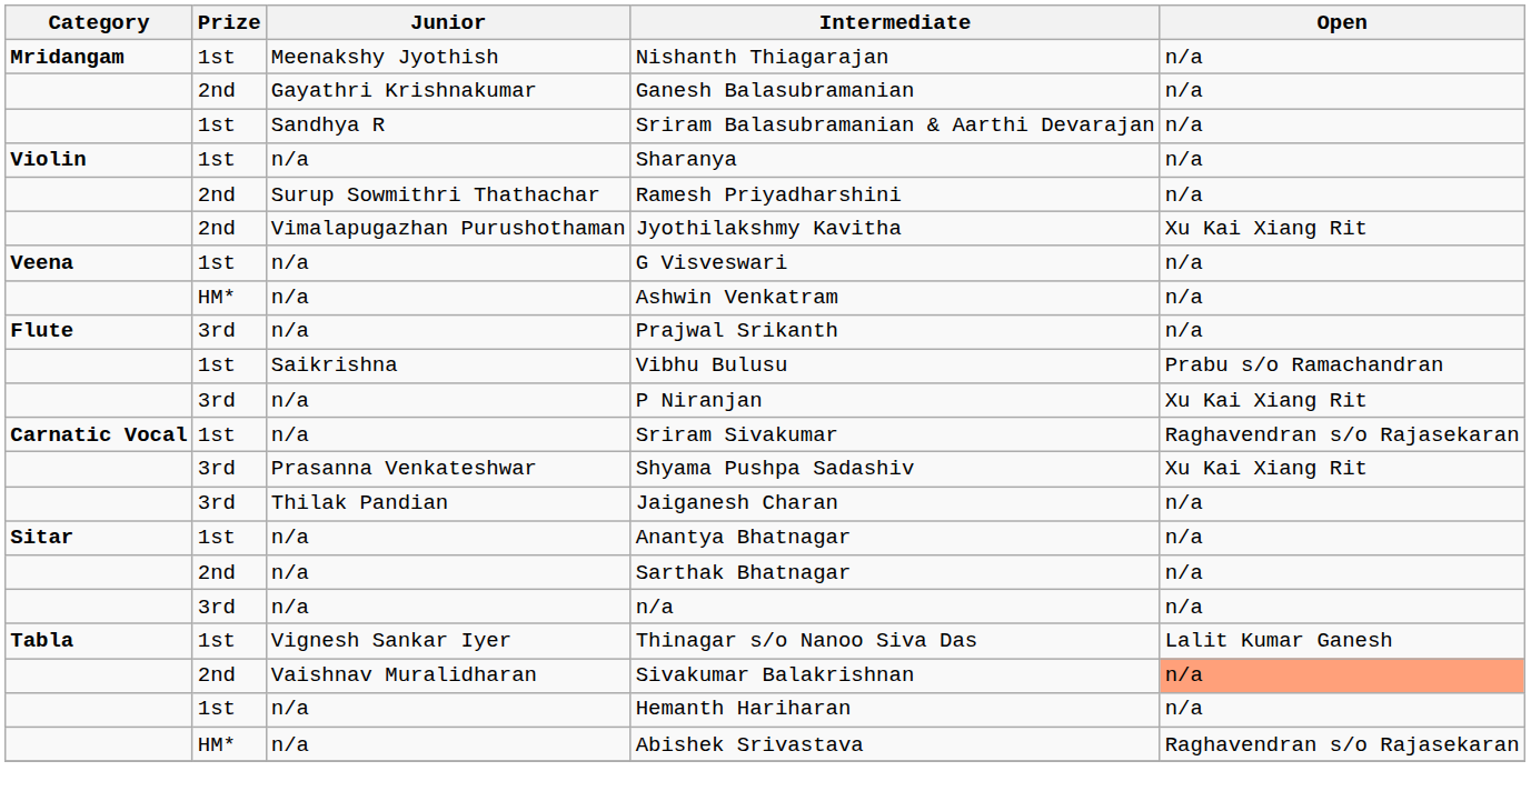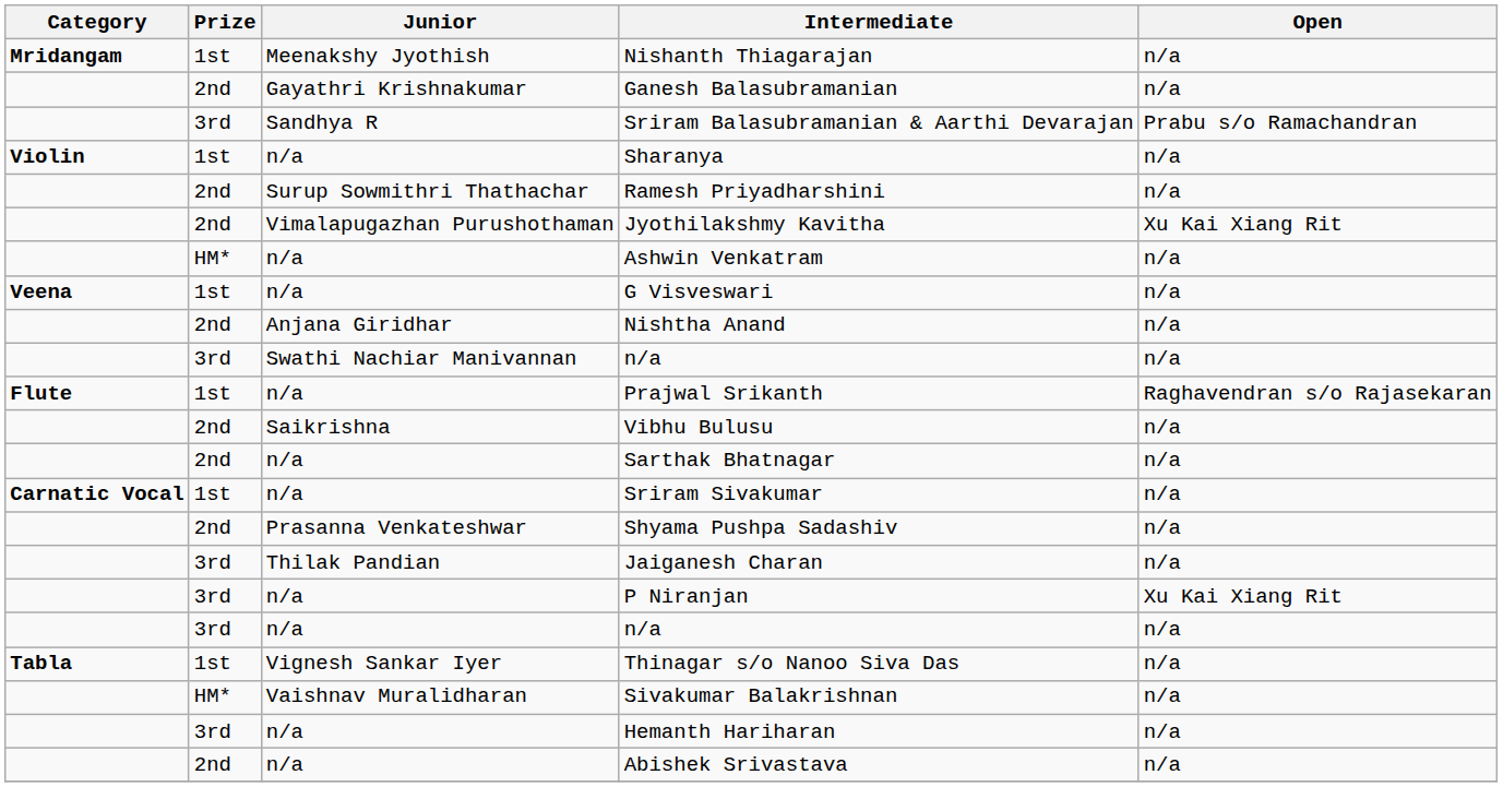Sriram Balasubramanian & Aarthi Devarajan | Prize: 1st -> 3rd
Sriram Balasubramanian & Aarthi Devarajan | Open: n/a -> Prabu s/o Ramachandran
rows swapped: Ashwin Venkatram <-> G Visveswari
+ row: 2nd | Anjana Giridhar | Nishtha Anand | n/a
+ row: 3rd | Swathi Nachiar Manivannan | n/a | n/a
Prajwal Srikanth | Prize: 3rd -> 1st
Prajwal Srikanth | Open: n/a -> Raghavendran s/o Rajasekaran
Vibhu Bulusu | Prize: 1st -> 2nd
Vibhu Bulusu | Open: Prabu s/o Ramachandran -> n/a
rows swapped: P Niranjan <-> Sarthak Bhatnagar
Sriram Sivakumar | Open: Raghavendran s/o Rajasekaran -> n/a
Shyama Pushpa Sadashiv | Prize: 3rd -> 2nd
Shyama Pushpa Sadashiv | Open: Xu Kai Xiang Rit -> n/a
- row: Sitar | 1st | n/a | Anantya Bhatnagar | n/a
Thinagar s/o Nanoo Siva Das | Open: Lalit Kumar Ganesh -> n/a
Sivakumar Balakrishnan | Prize: 2nd -> HM*
Sivakumar Balakrishnan | Open: lightsalmon background -> no background
Hemanth Hariharan | Prize: 1st -> 3rd
Abishek Srivastava | Prize: HM* -> 2nd
Abishek Srivastava | Open: Raghavendran s/o Rajasekaran -> n/a
